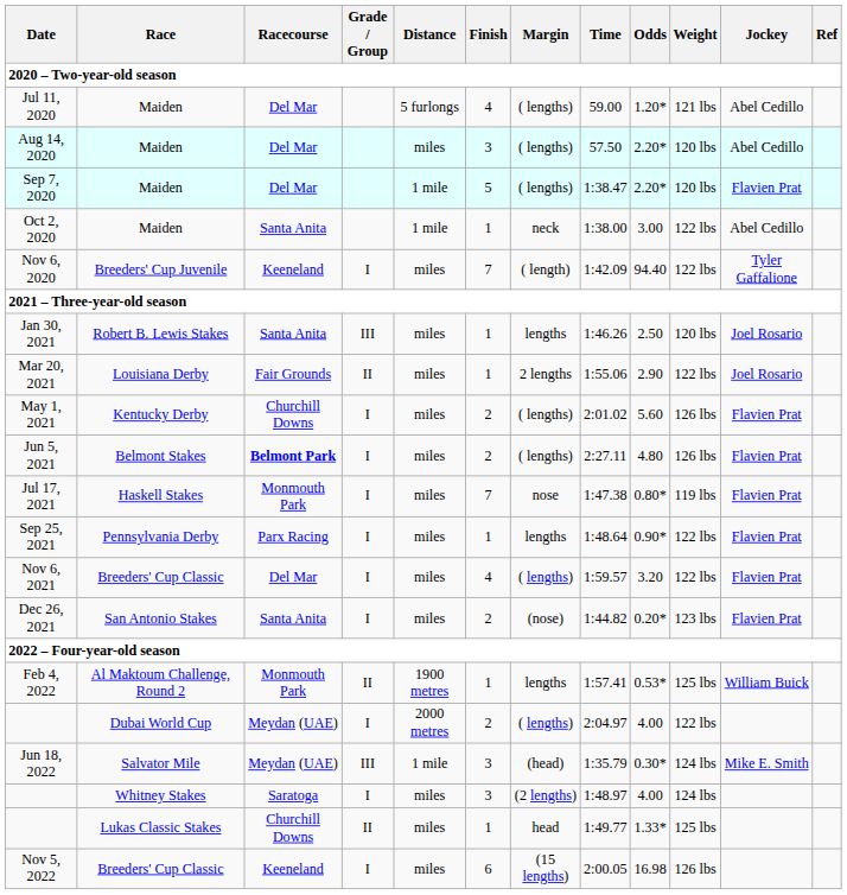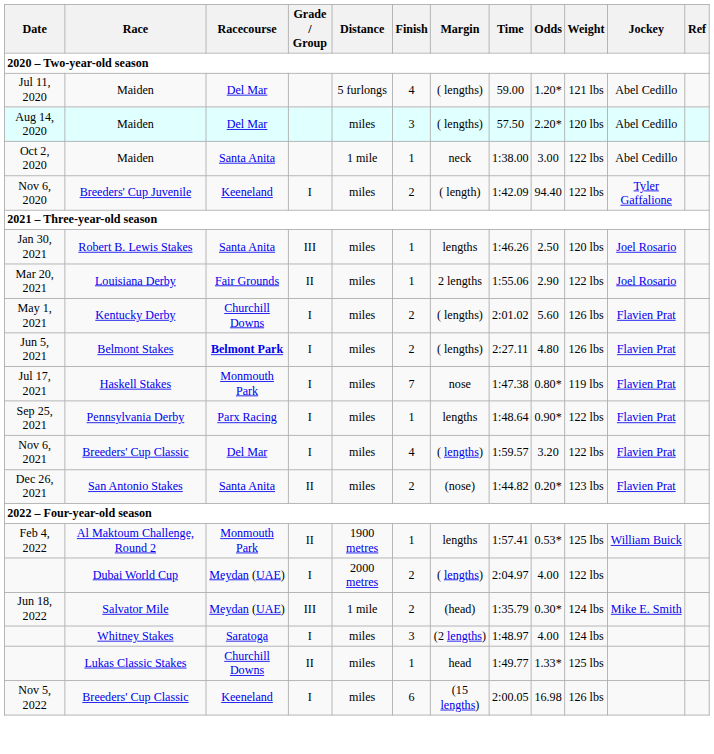- row: Sep 7, 2020 | Maiden | Del Mar | 1 mile | 5 | ( lengths) | 1:38.47 | 2.20* | 120 lbs | Flavien Prat
Nov 6, 2020 | Finish: 7 -> 2
Dec 26, 2021 | Grade / Group: I -> II
Jun 18, 2022 | Finish: 3 -> 2
